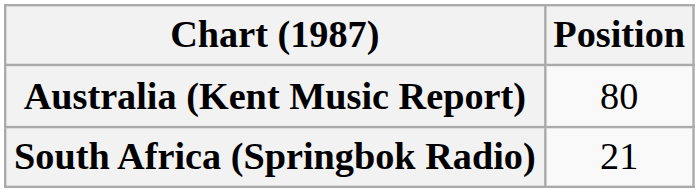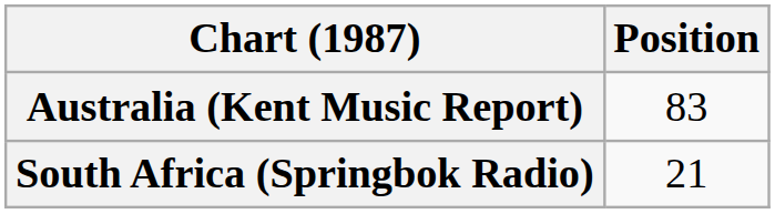Australia (Kent Music Report) | Position: 80 -> 83
